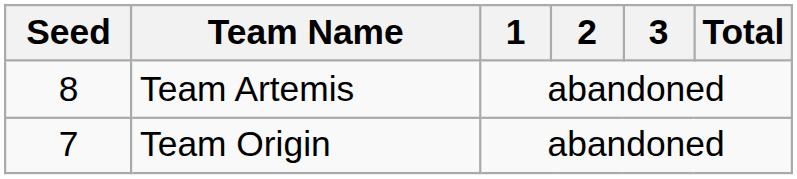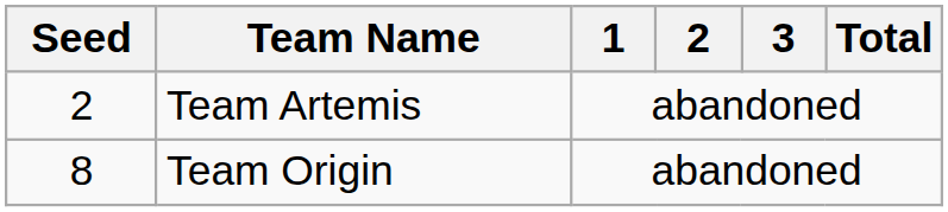Team Artemis | Seed: 8 -> 2
Team Origin | Seed: 7 -> 8
